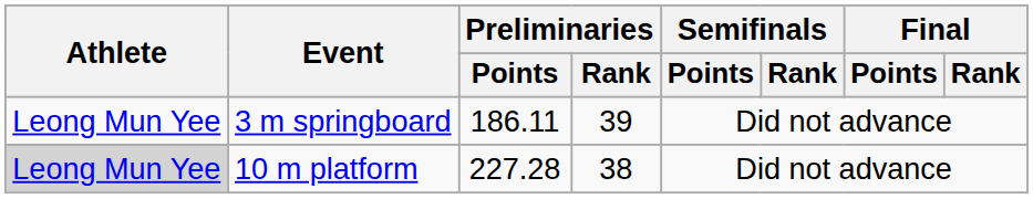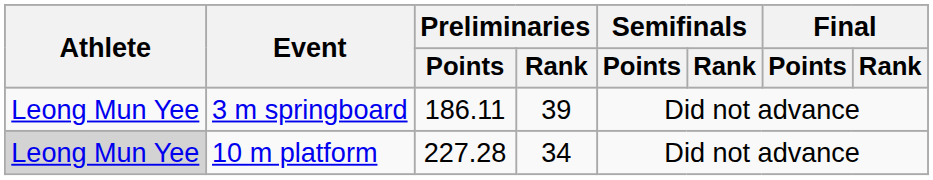10 m platform | Preliminaries / Rank: 38 -> 34
